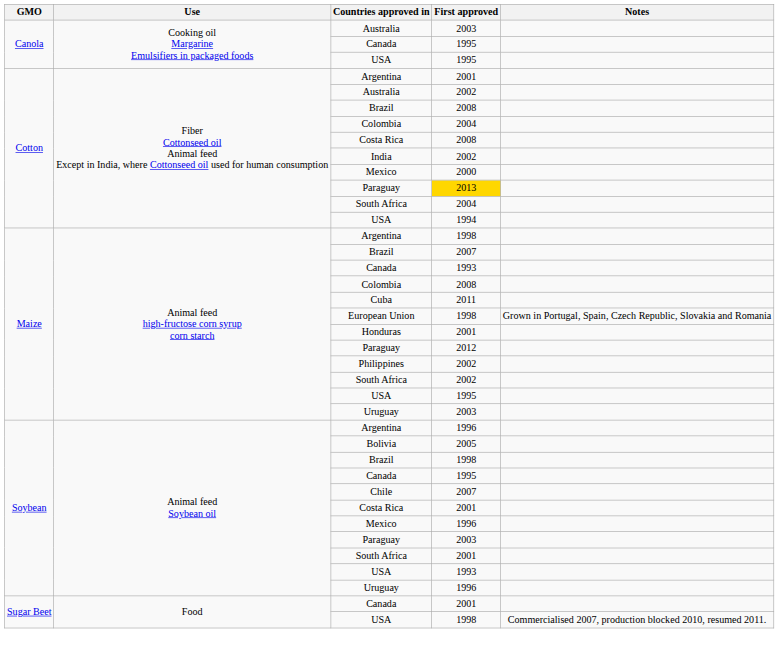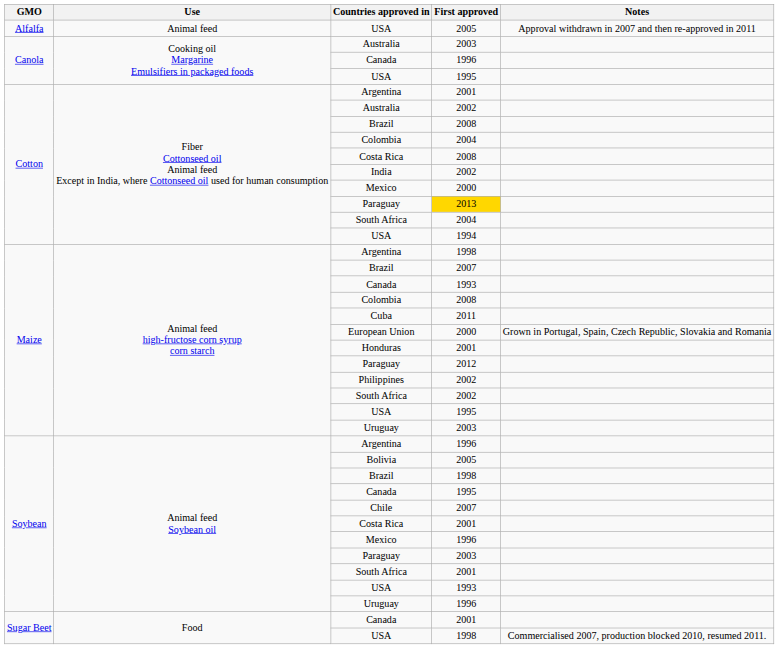+ row: Alfalfa | Animal feed | USA | 2005 | Approval withdrawn in 2007 and then re-approved in 2011
Canola / Canada | First approved: 1995 -> 1996
European Union | First approved: 1998 -> 2000
